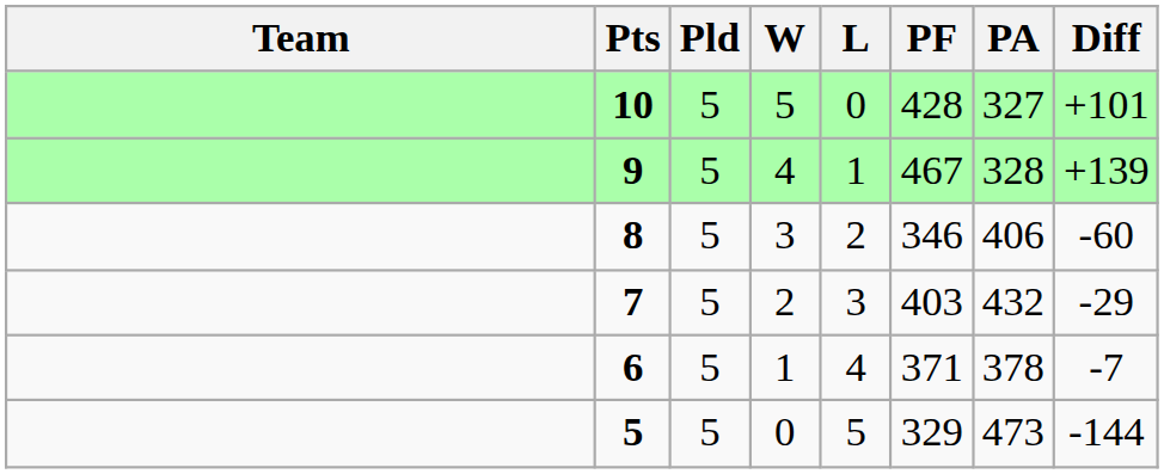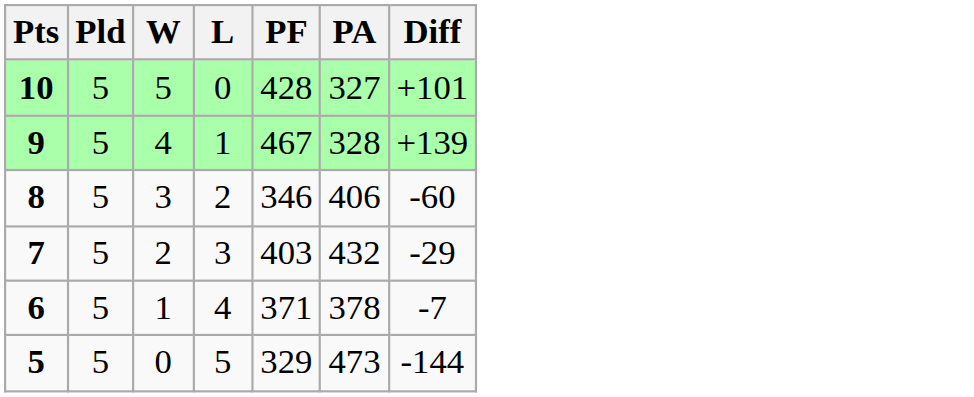- column: Team
